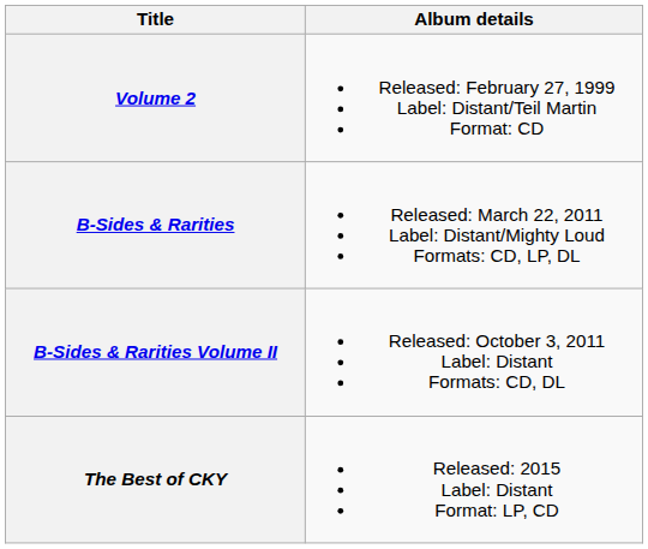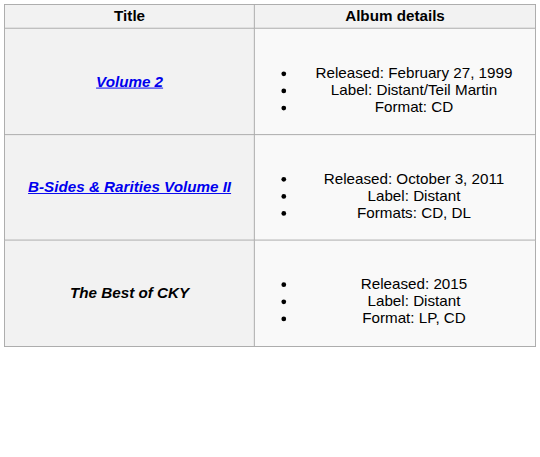- row: B-Sides & Rarities | Released: March 22, 2011 Label: Distant/Mighty Loud Formats: CD, LP, DL
